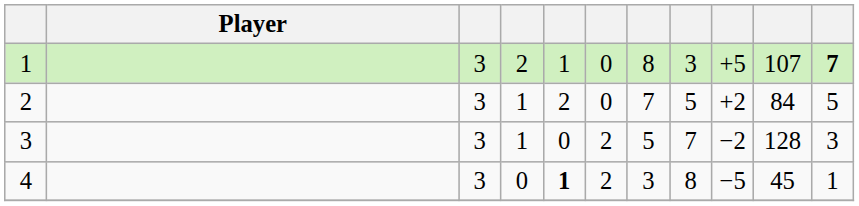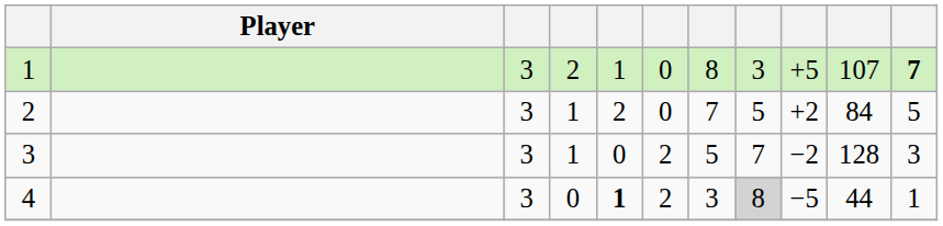4 | column 8: no background -> lightgrey background
4 | column 10: 45 -> 44
